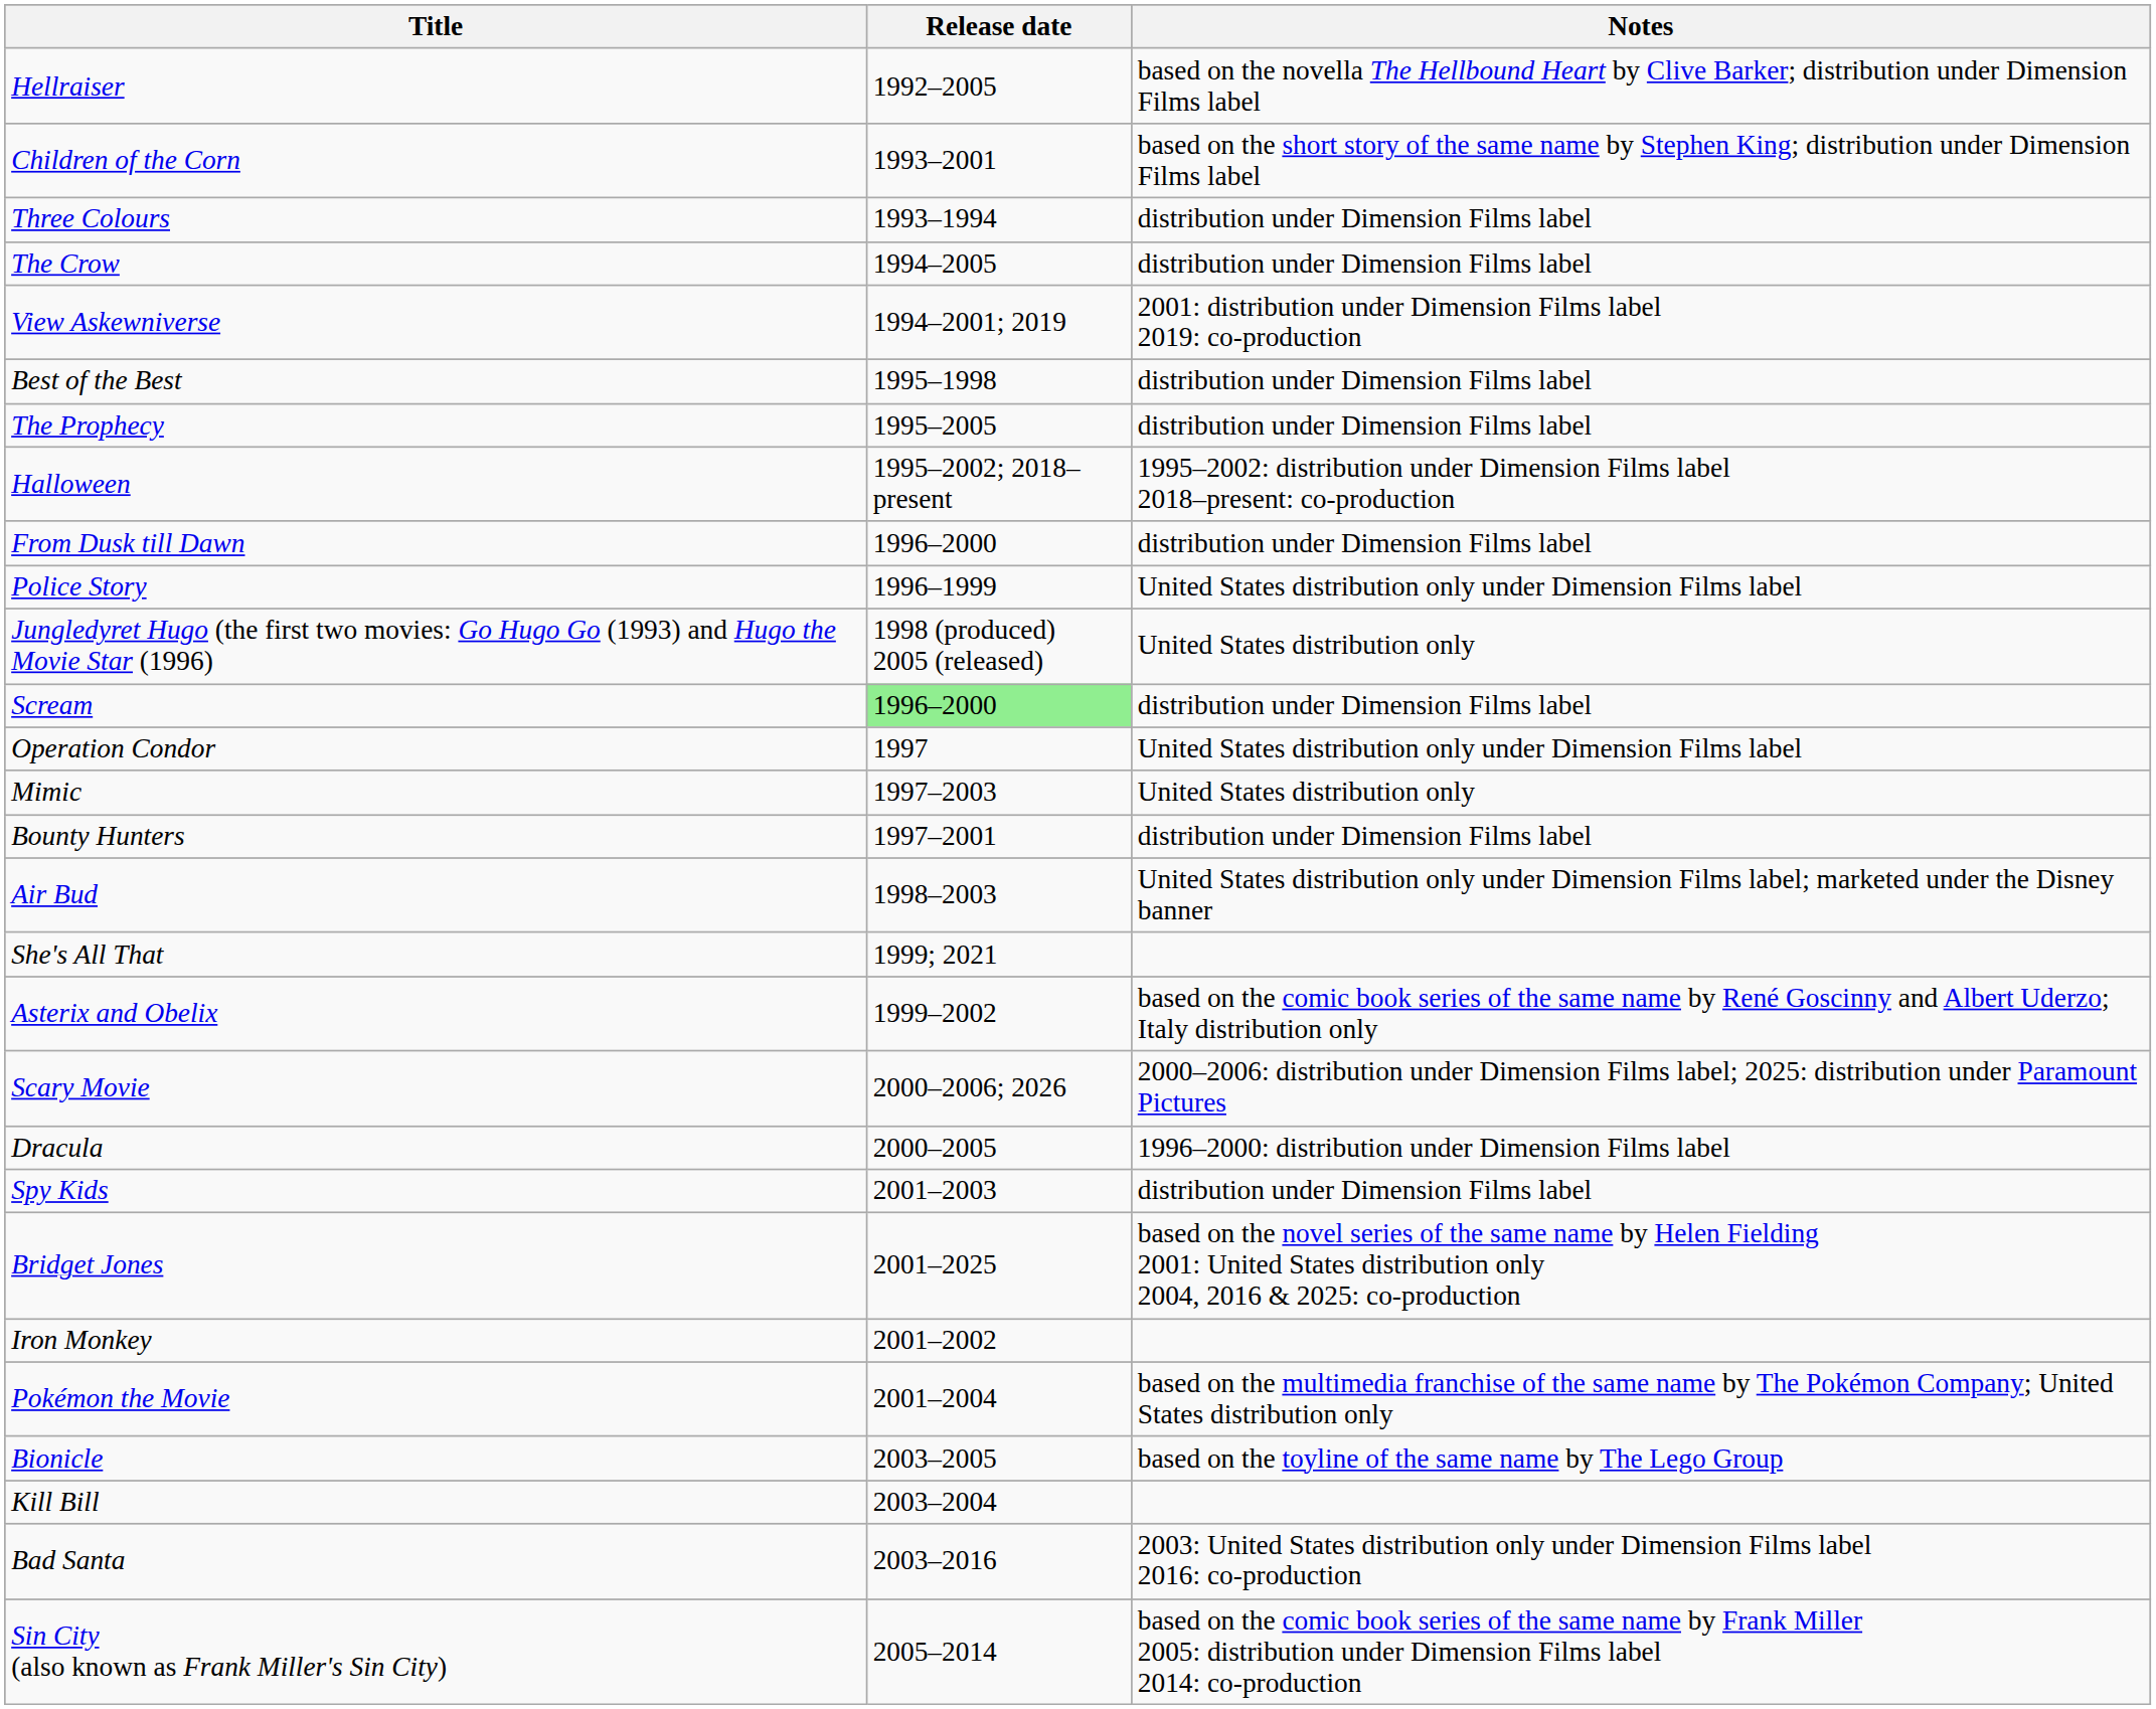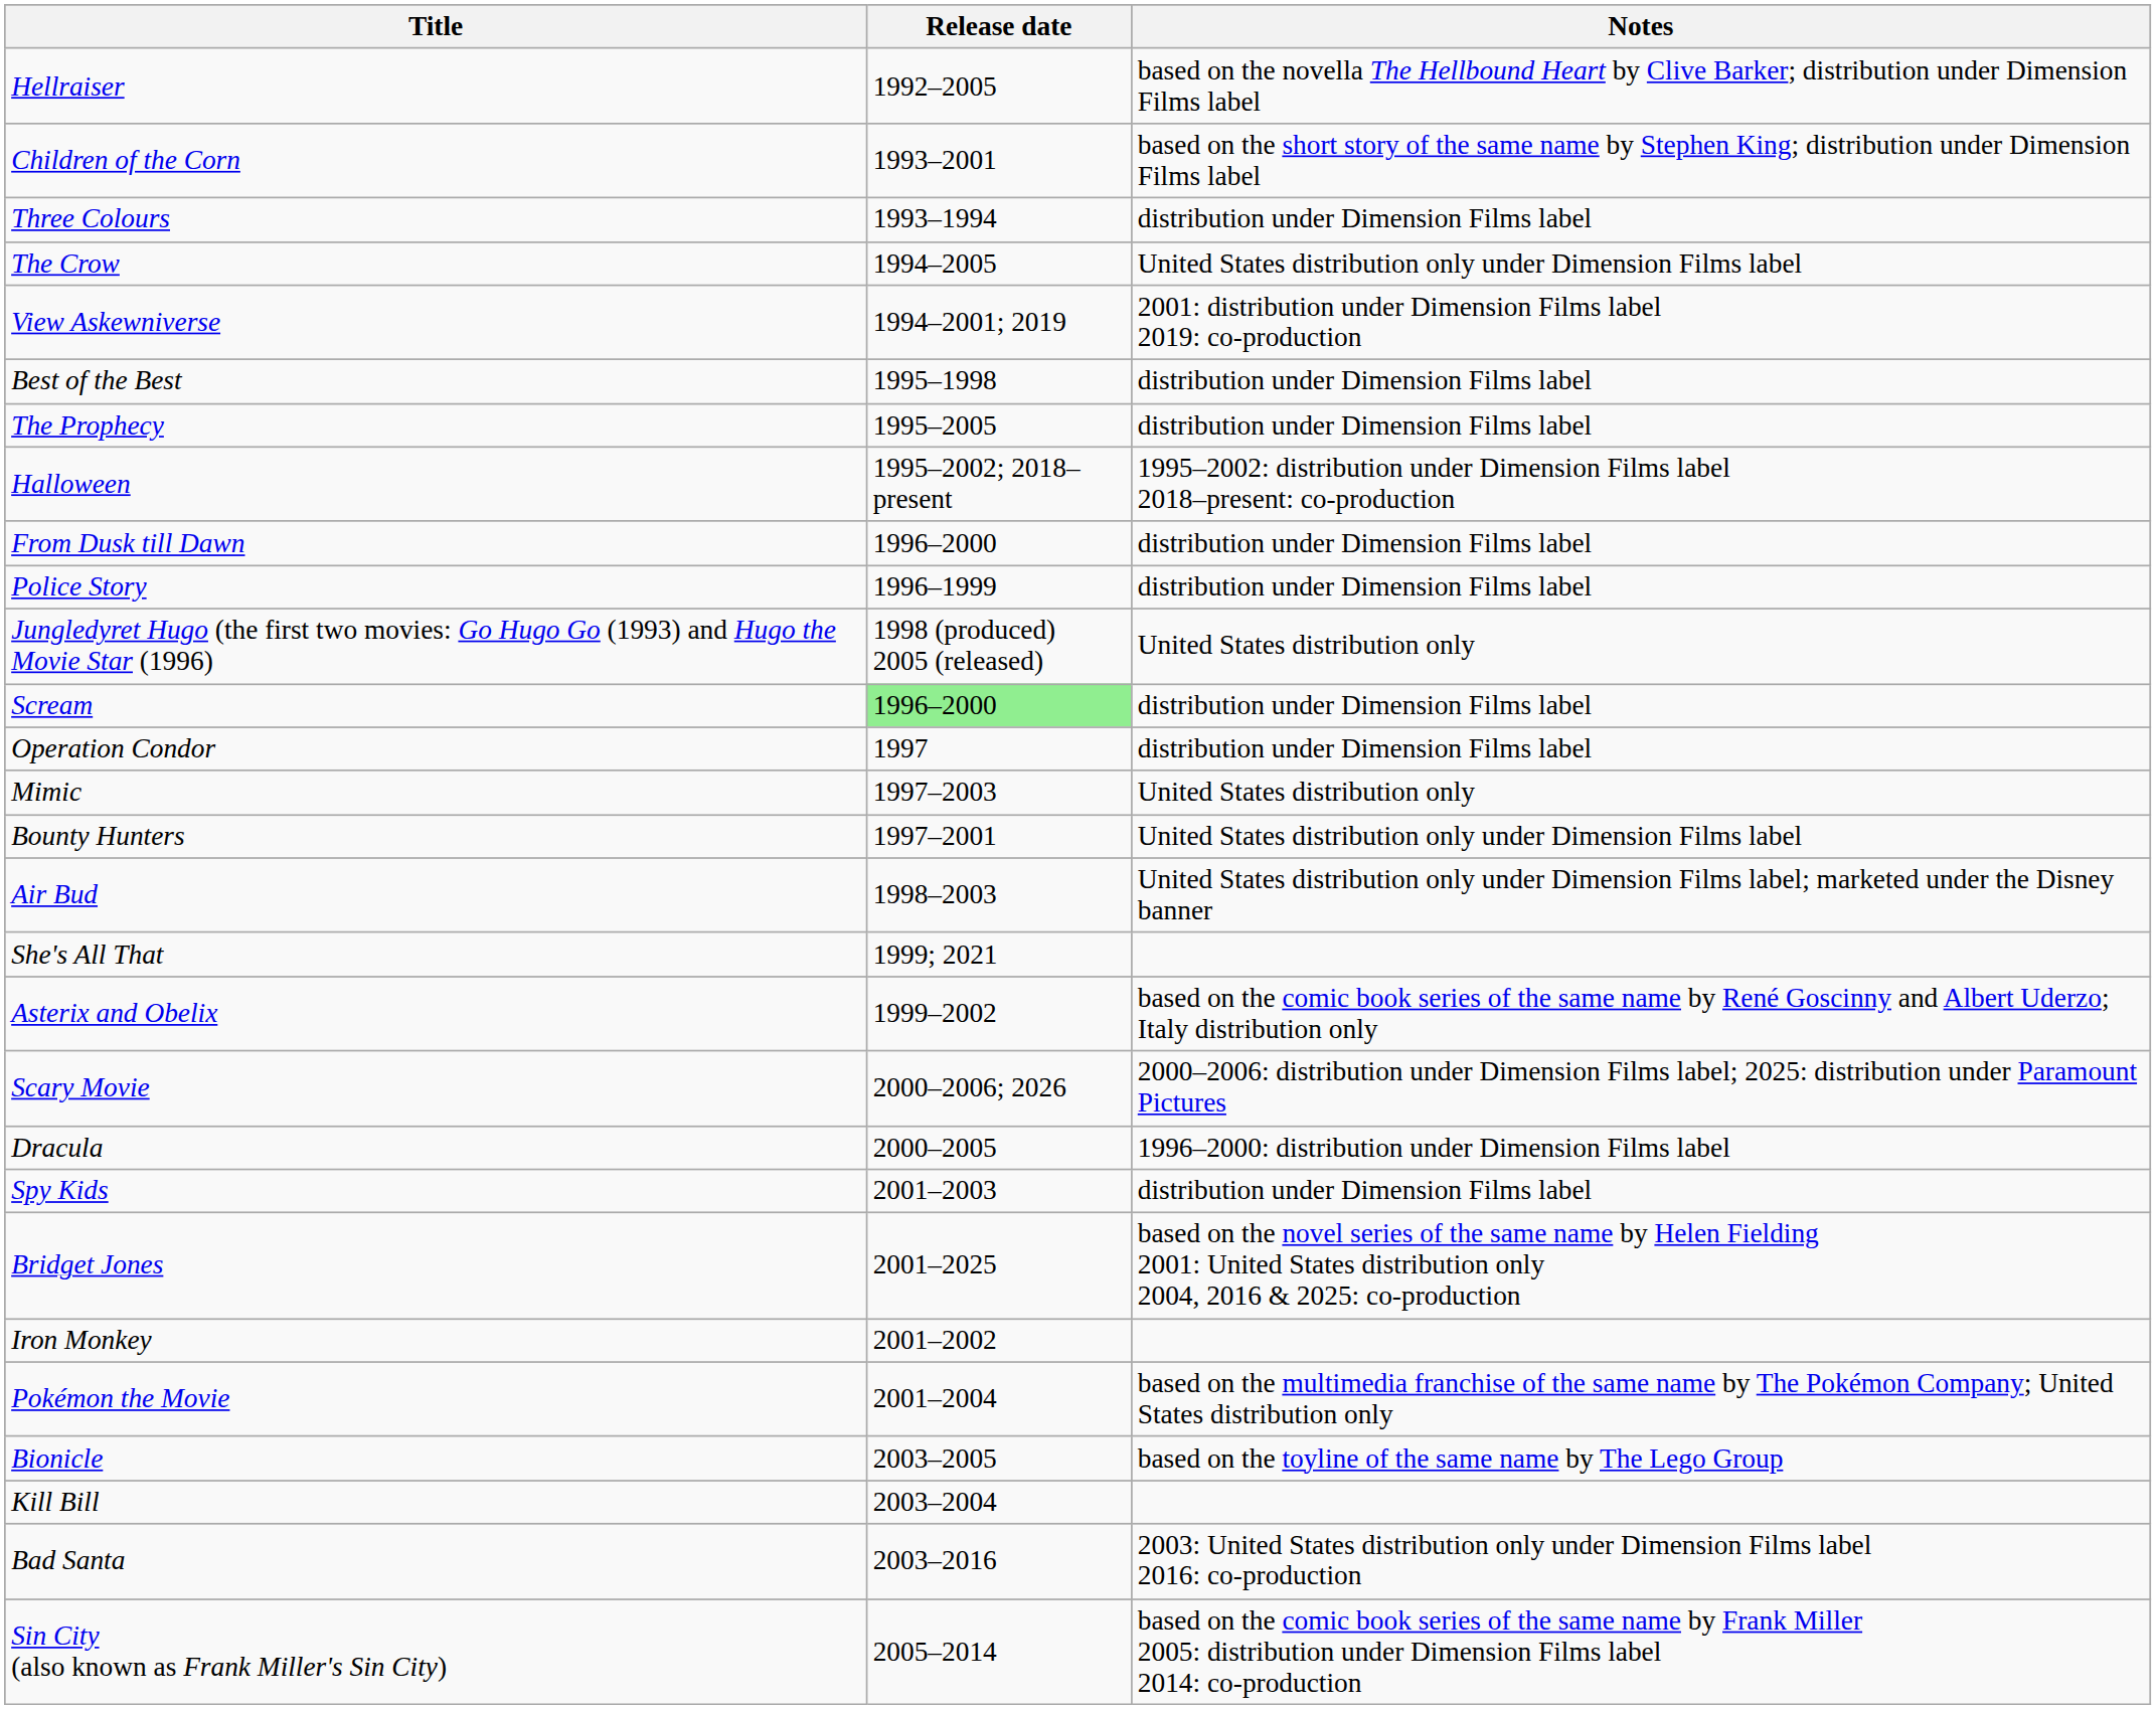The Crow | Notes: distribution under Dimension Films label -> United States distribution only under Dimension Films label
Police Story | Notes: United States distribution only under Dimension Films label -> distribution under Dimension Films label
Operation Condor | Notes: United States distribution only under Dimension Films label -> distribution under Dimension Films label
Bounty Hunters | Notes: distribution under Dimension Films label -> United States distribution only under Dimension Films label
